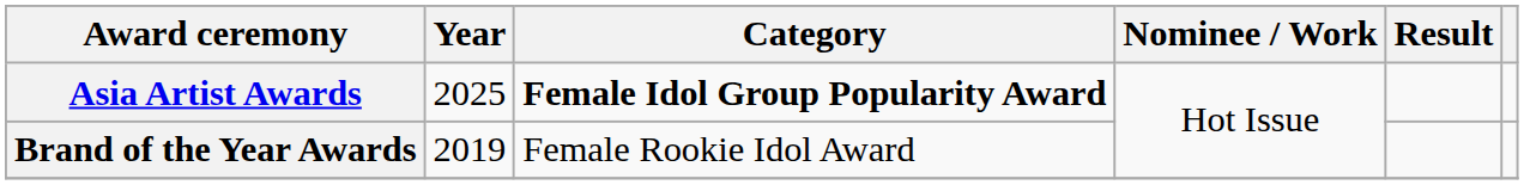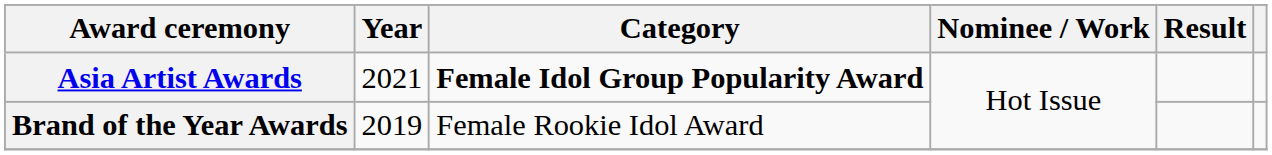Asia Artist Awards | Year: 2025 -> 2021
